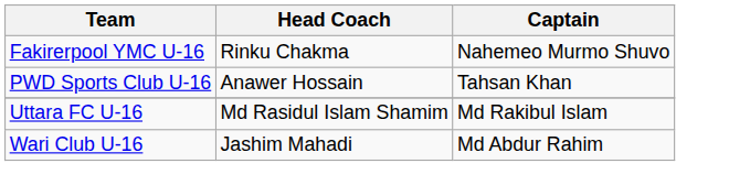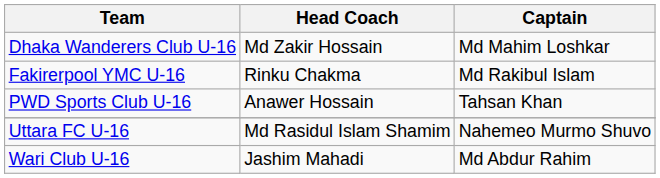+ row: Dhaka Wanderers Club U-16 | Md Zakir Hossain | Md Mahim Loshkar
Fakirerpool YMC U-16 | Captain: Nahemeo Murmo Shuvo -> Md Rakibul Islam
Uttara FC U-16 | Captain: Md Rakibul Islam -> Nahemeo Murmo Shuvo
